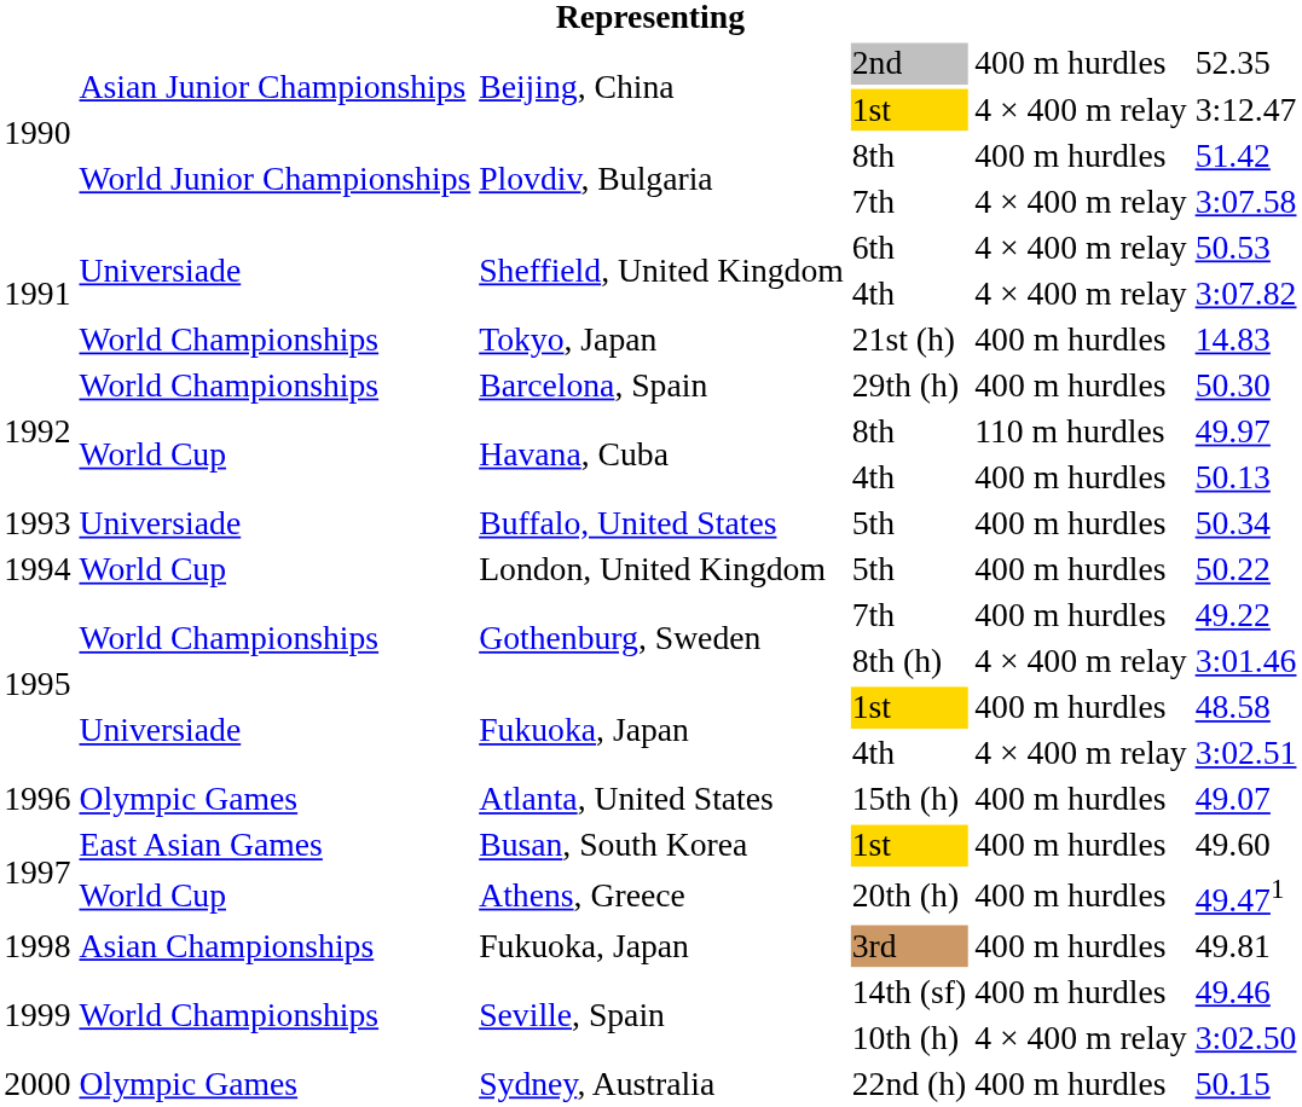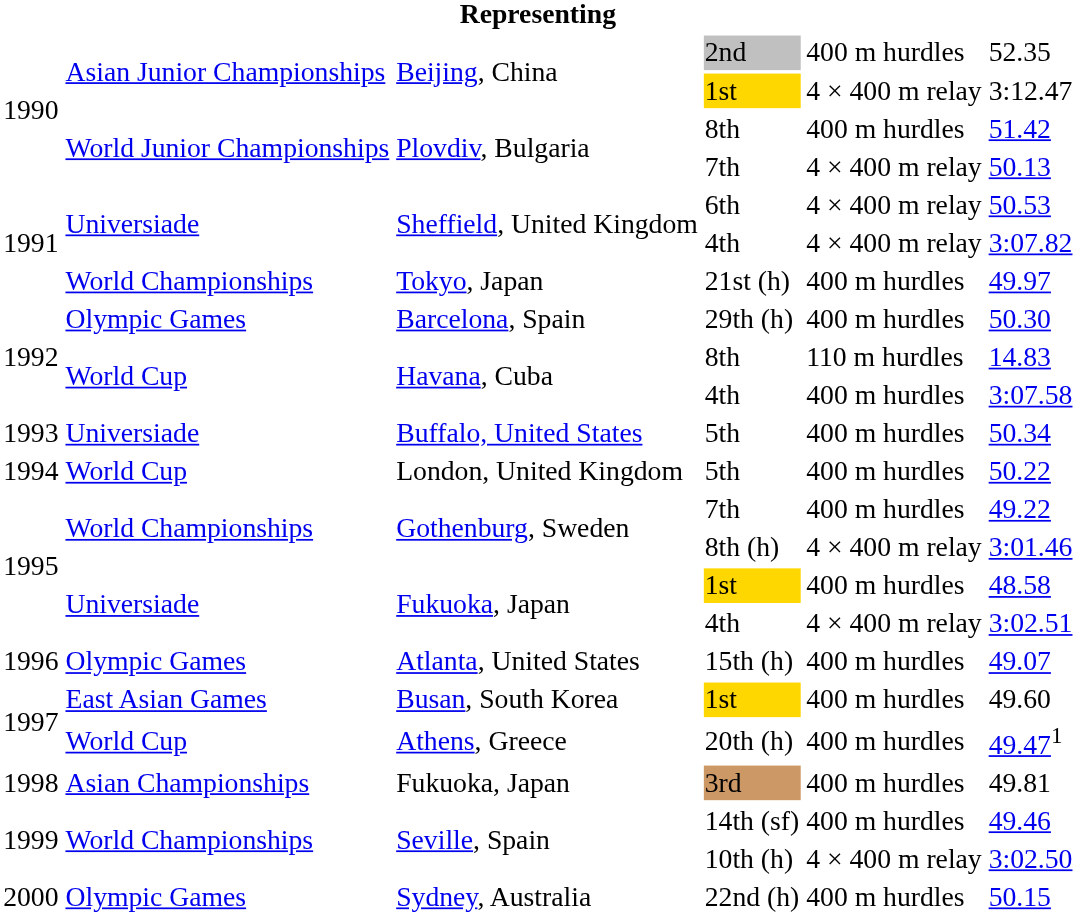Plovdiv, Bulgaria / 7th | column 6: 3:07.58 -> 50.13
21st (h) | column 6: 14.83 -> 49.97
29th (h) | column 2: World Championships -> Olympic Games
Havana, Cuba / 8th | column 6: 49.97 -> 14.83
Havana, Cuba / 4th | column 6: 50.13 -> 3:07.58
